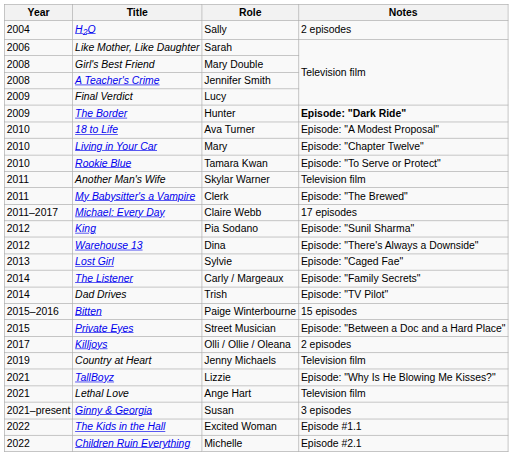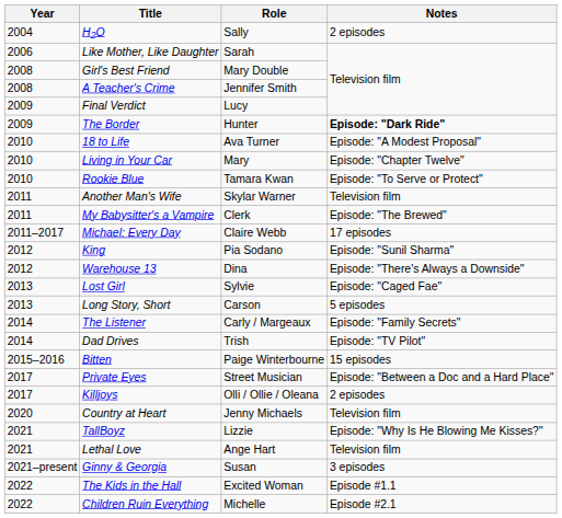+ row: 2013 | Long Story, Short | Carson | 5 episodes
Private Eyes | Year: 2015 -> 2017
Country at Heart | Year: 2019 -> 2020
